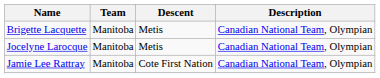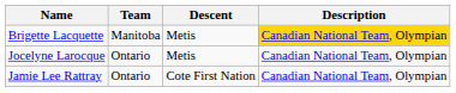Brigette Lacquette | Description: no background -> gold background
Jocelyne Larocque | Team: Manitoba -> Ontario
Jamie Lee Rattray | Team: Manitoba -> Ontario
